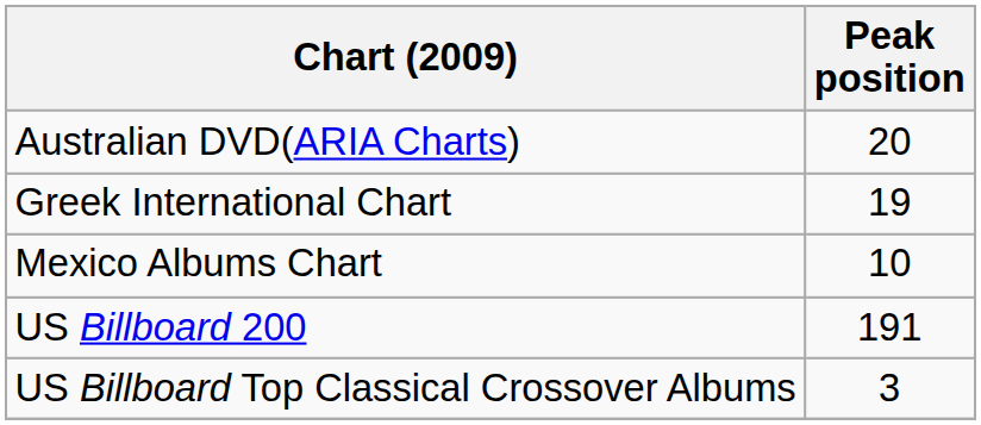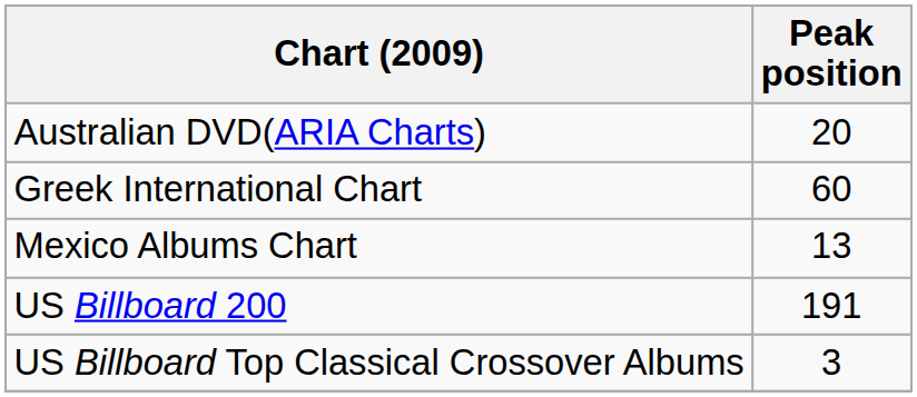Greek International Chart | Peak position: 19 -> 60
Mexico Albums Chart | Peak position: 10 -> 13
